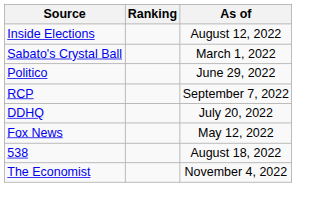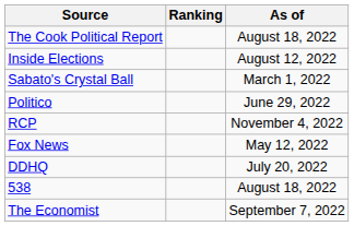+ row: The Cook Political Report | August 18, 2022
RCP | As of: September 7, 2022 -> November 4, 2022
rows swapped: Fox News <-> DDHQ
The Economist | As of: November 4, 2022 -> September 7, 2022
